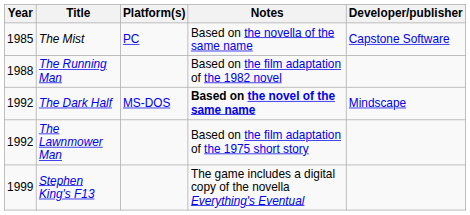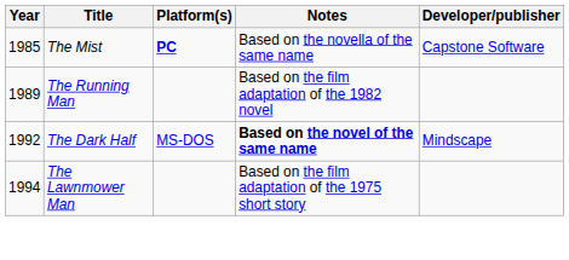The Mist | Platform(s): normal -> bold
The Running Man | Year: 1988 -> 1989
The Lawnmower Man | Year: 1992 -> 1994
- row: 1999 | Stephen King's F13 | The game includes a digital copy of the novella Everything's Eventual
